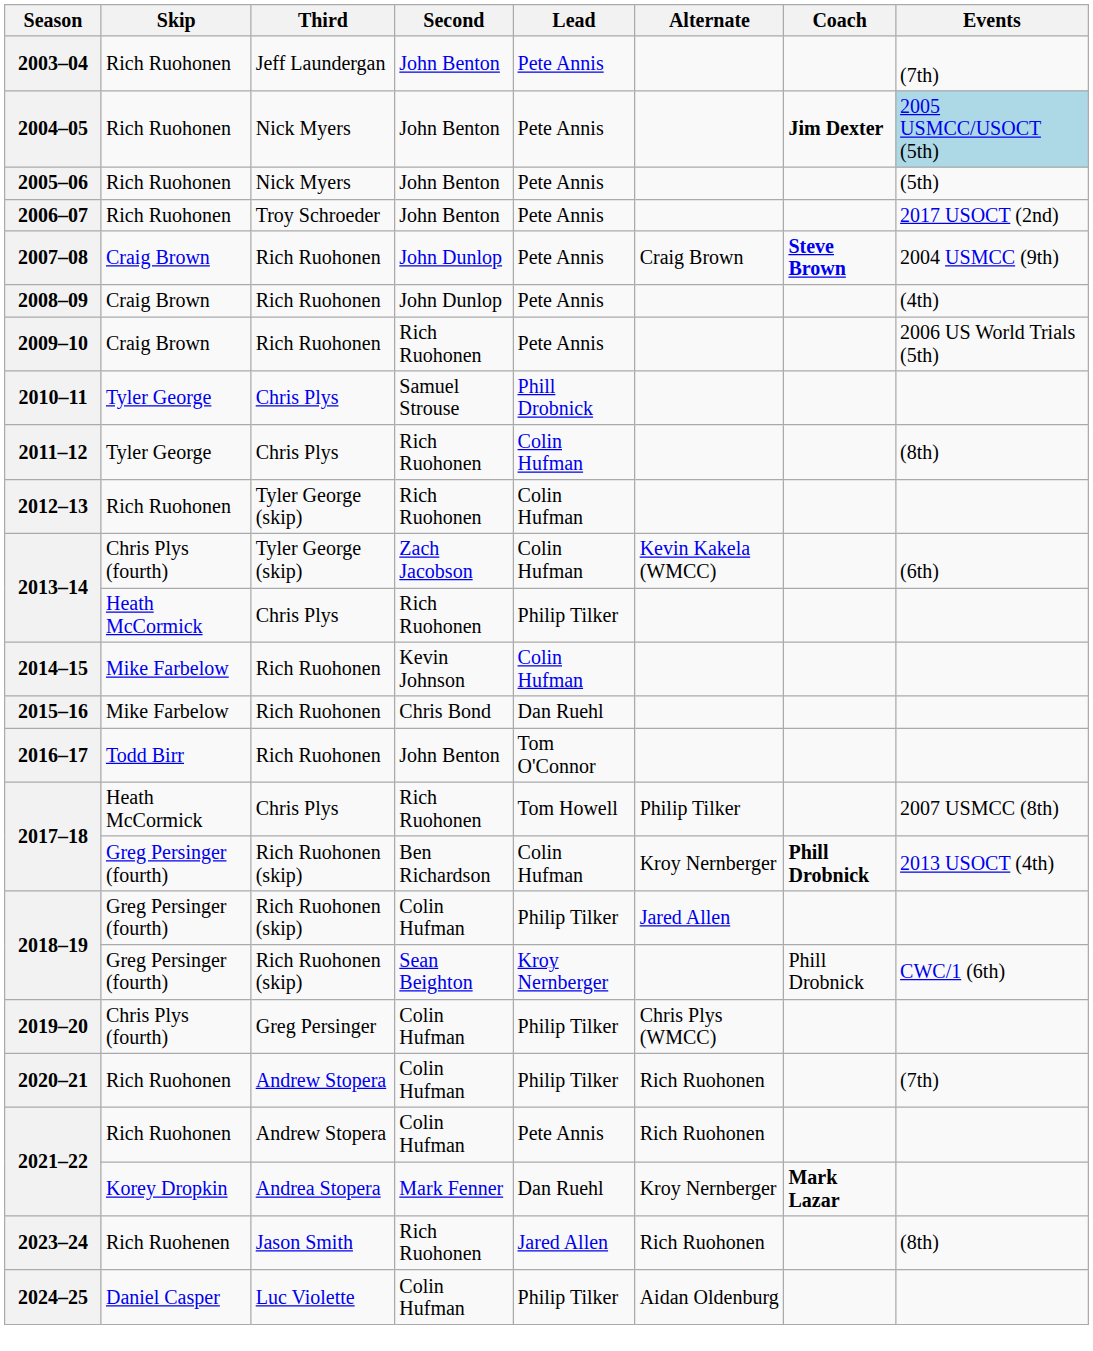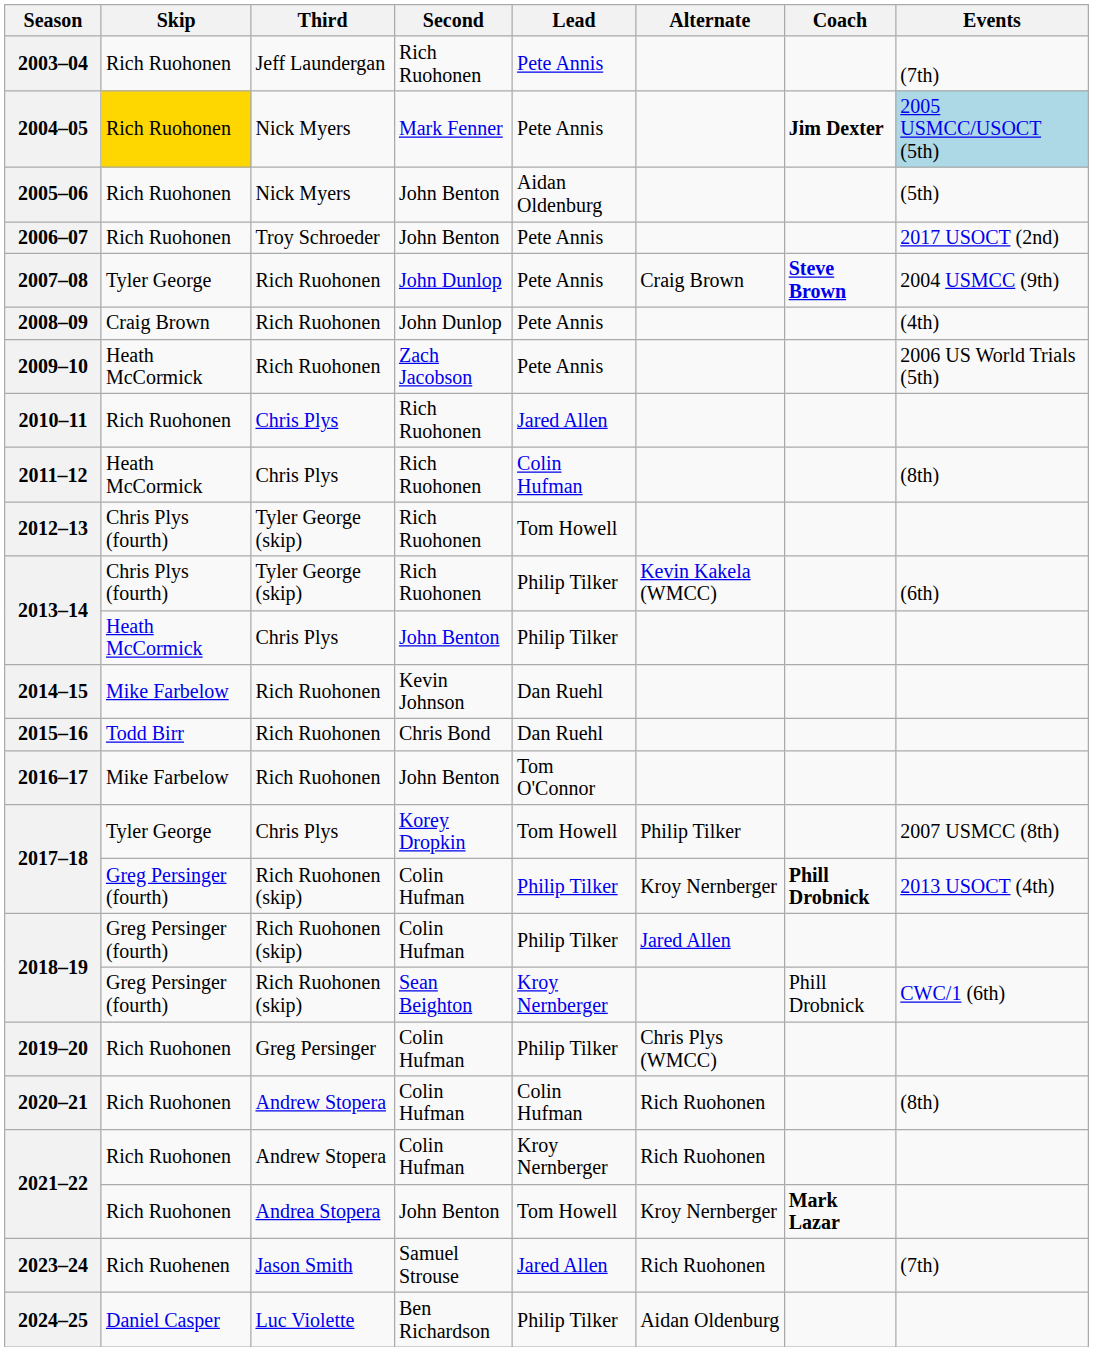2003–04 | Second: John Benton -> Rich Ruohonen
2004–05 | Skip: no background -> gold background
2004–05 | Second: John Benton -> Mark Fenner
2005–06 | Lead: Pete Annis -> Aidan Oldenburg
2007–08 | Skip: Craig Brown -> Tyler George
2009–10 | Skip: Craig Brown -> Heath McCormick
2009–10 | Second: Rich Ruohonen -> Zach Jacobson
2010–11 | Skip: Tyler George -> Rich Ruohonen
2010–11 | Second: Samuel Strouse -> Rich Ruohonen
2010–11 | Lead: Phill Drobnick -> Jared Allen
2011–12 | Skip: Tyler George -> Heath McCormick
2012–13 | Skip: Rich Ruohonen -> Chris Plys (fourth)
2012–13 | Lead: Colin Hufman -> Tom Howell
2013–14 / Tyler George (skip) | Second: Zach Jacobson -> Rich Ruohonen
2013–14 / Tyler George (skip) | Lead: Colin Hufman -> Philip Tilker
2013–14 / Chris Plys | Second: Rich Ruohonen -> John Benton
2014–15 | Lead: Colin Hufman -> Dan Ruehl
2015–16 | Skip: Mike Farbelow -> Todd Birr
2016–17 | Skip: Todd Birr -> Mike Farbelow
2017–18 / Chris Plys | Skip: Heath McCormick -> Tyler George
2017–18 / Chris Plys | Second: Rich Ruohonen -> Korey Dropkin
2017–18 / Rich Ruohonen (skip) | Second: Ben Richardson -> Colin Hufman
2017–18 / Rich Ruohonen (skip) | Lead: Colin Hufman -> Philip Tilker
2019–20 | Skip: Chris Plys (fourth) -> Rich Ruohonen
2020–21 | Lead: Philip Tilker -> Colin Hufman
2020–21 | Events: (7th) -> (8th)
2021–22 / Andrew Stopera | Lead: Pete Annis -> Kroy Nernberger
2021–22 / Andrea Stopera | Skip: Korey Dropkin -> Rich Ruohonen
2021–22 / Andrea Stopera | Second: Mark Fenner -> John Benton
2021–22 / Andrea Stopera | Lead: Dan Ruehl -> Tom Howell
2023–24 | Second: Rich Ruohonen -> Samuel Strouse
2023–24 | Events: (8th) -> (7th)
2024–25 | Second: Colin Hufman -> Ben Richardson
